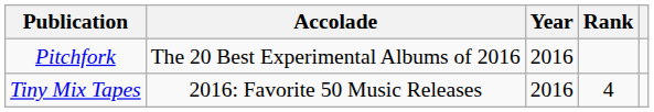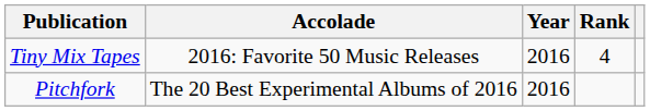rows swapped: Pitchfork <-> Tiny Mix Tapes
